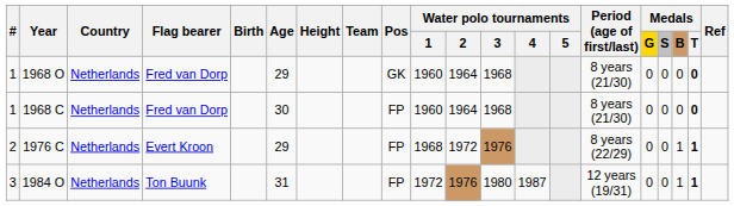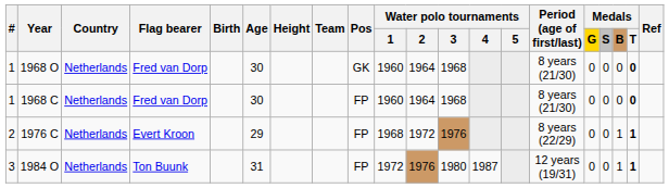1968 O | Age: 29 -> 30
